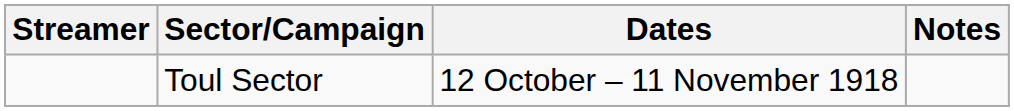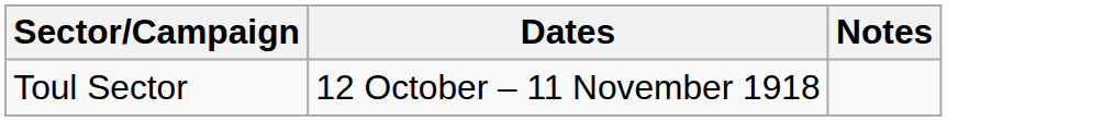- column: Streamer
